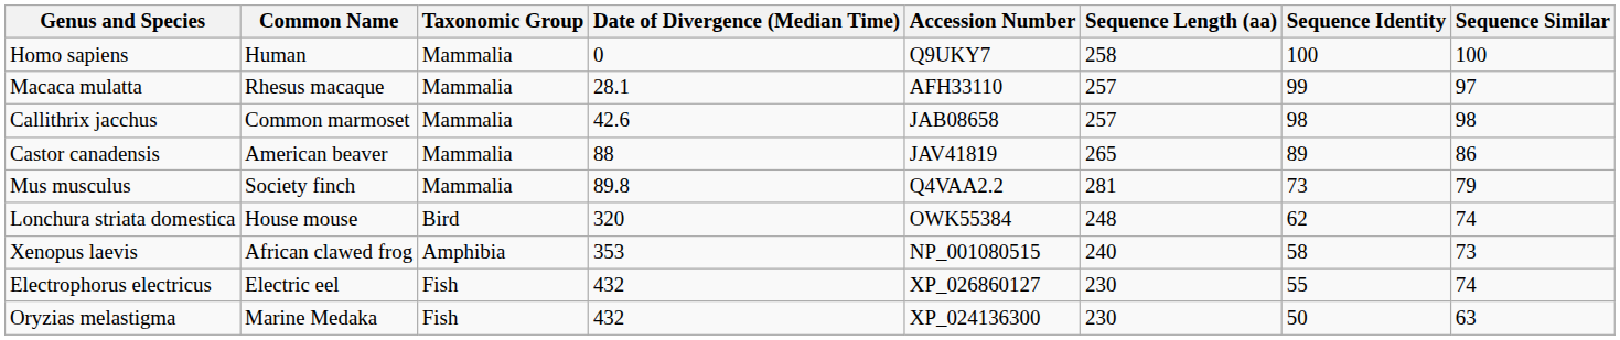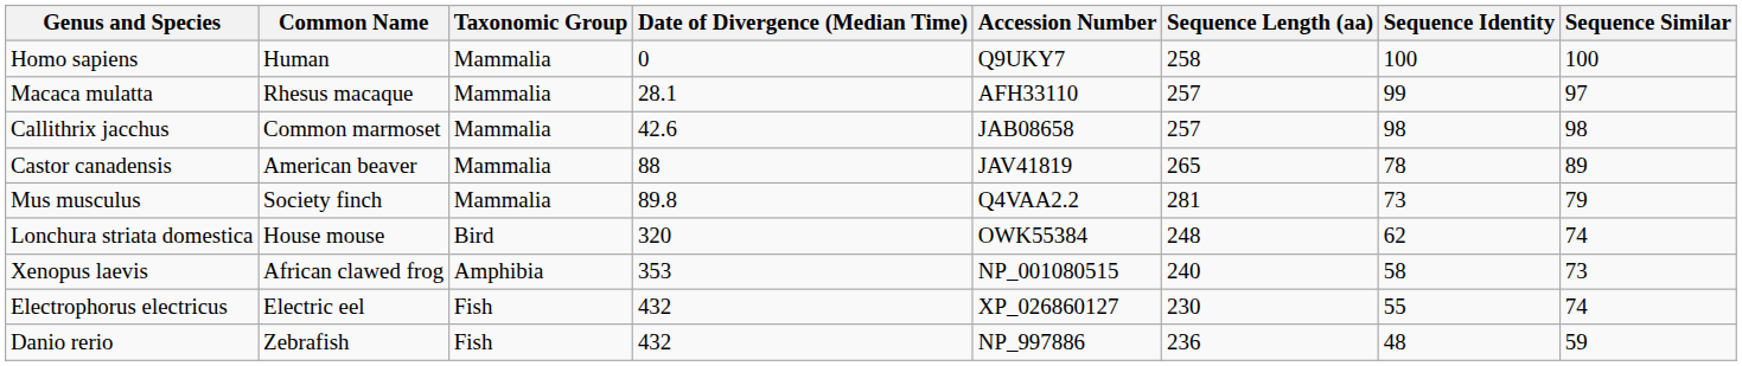Castor canadensis | Sequence Identity: 89 -> 78
Castor canadensis | Sequence Similar: 86 -> 89
- row: Oryzias melastigma | Marine Medaka | Fish | 432 | XP_024136300 | 230 | 50 | 63
+ row: Danio rerio | Zebrafish | Fish | 432 | NP_997886 | 236 | 48 | 59
